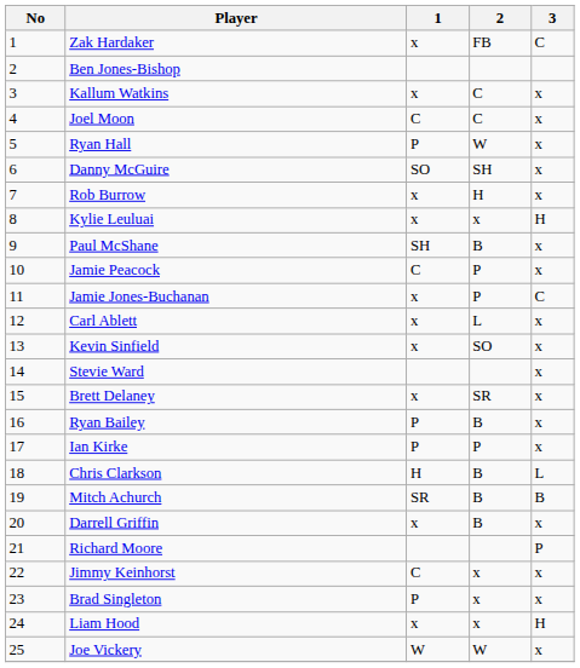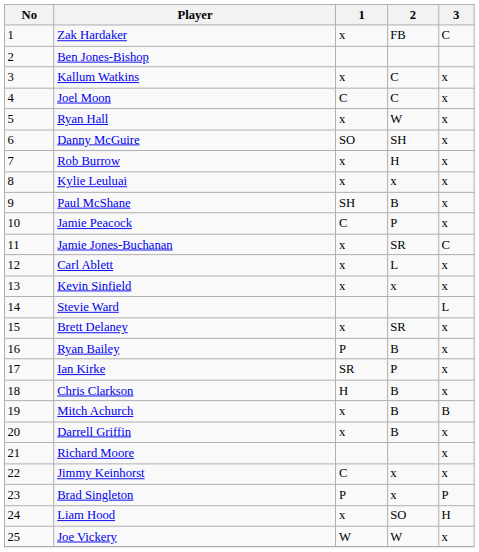Ryan Hall | 1: P -> x
Kylie Leuluai | 3: H -> x
Jamie Jones-Buchanan | 2: P -> SR
Kevin Sinfield | 2: SO -> x
Stevie Ward | 3: x -> L
Ian Kirke | 1: P -> SR
Chris Clarkson | 3: L -> x
Mitch Achurch | 1: SR -> x
Richard Moore | 3: P -> x
Brad Singleton | 3: x -> P
Liam Hood | 2: x -> SO
